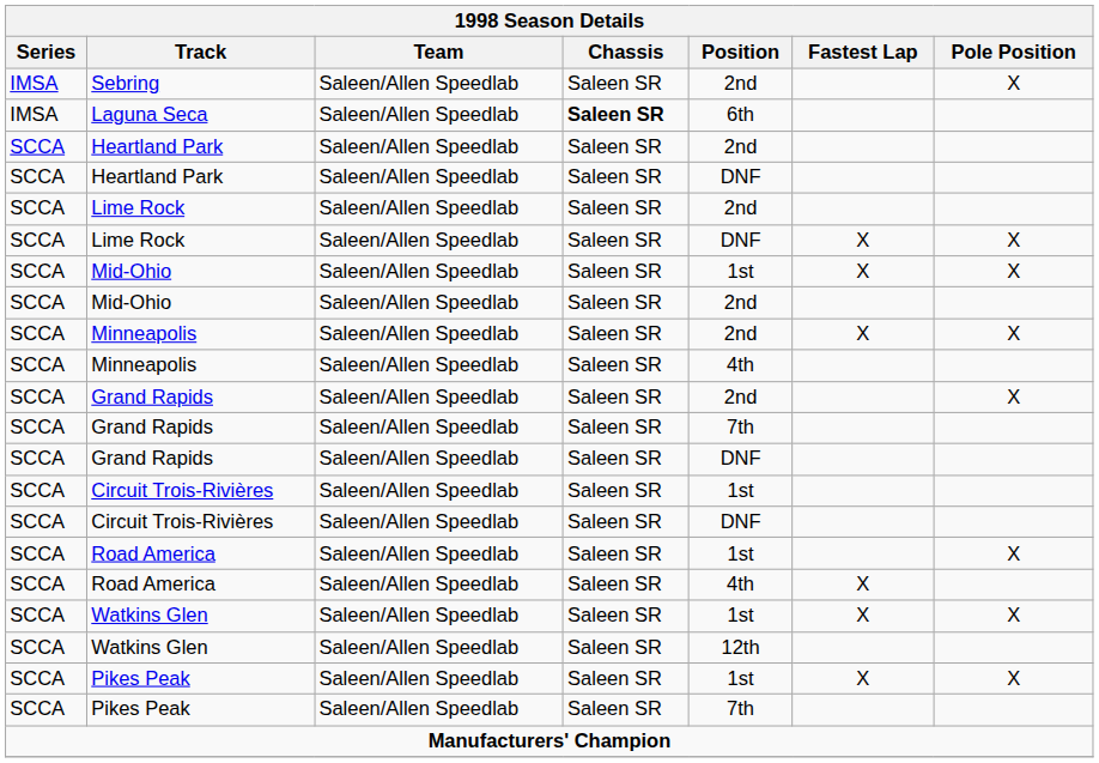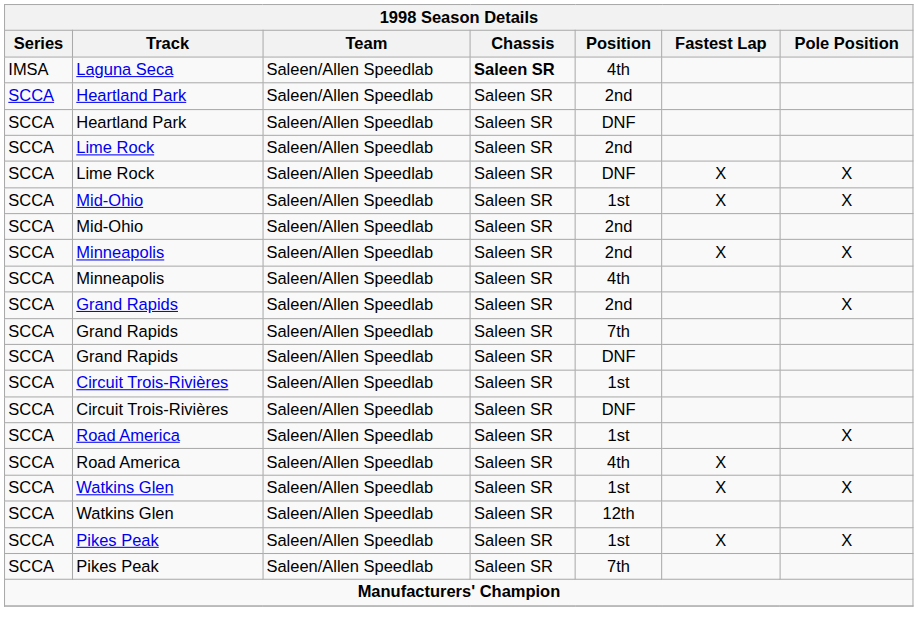- row: IMSA | Sebring | Saleen/Allen Speedlab | Saleen SR | 2nd | X
Laguna Seca | Position: 6th -> 4th
